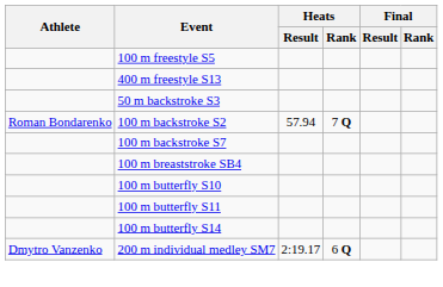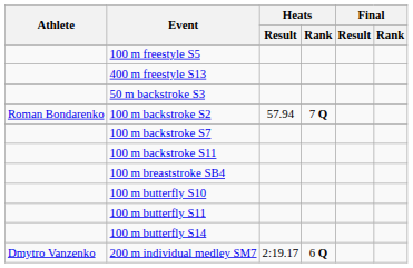+ row: 100 m backstroke S11
